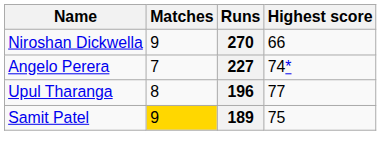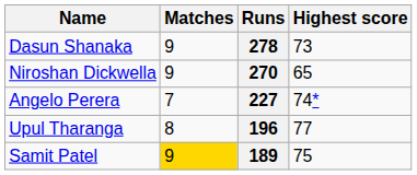+ row: Dasun Shanaka | 9 | 278 | 73
270 | Highest score: 66 -> 65
